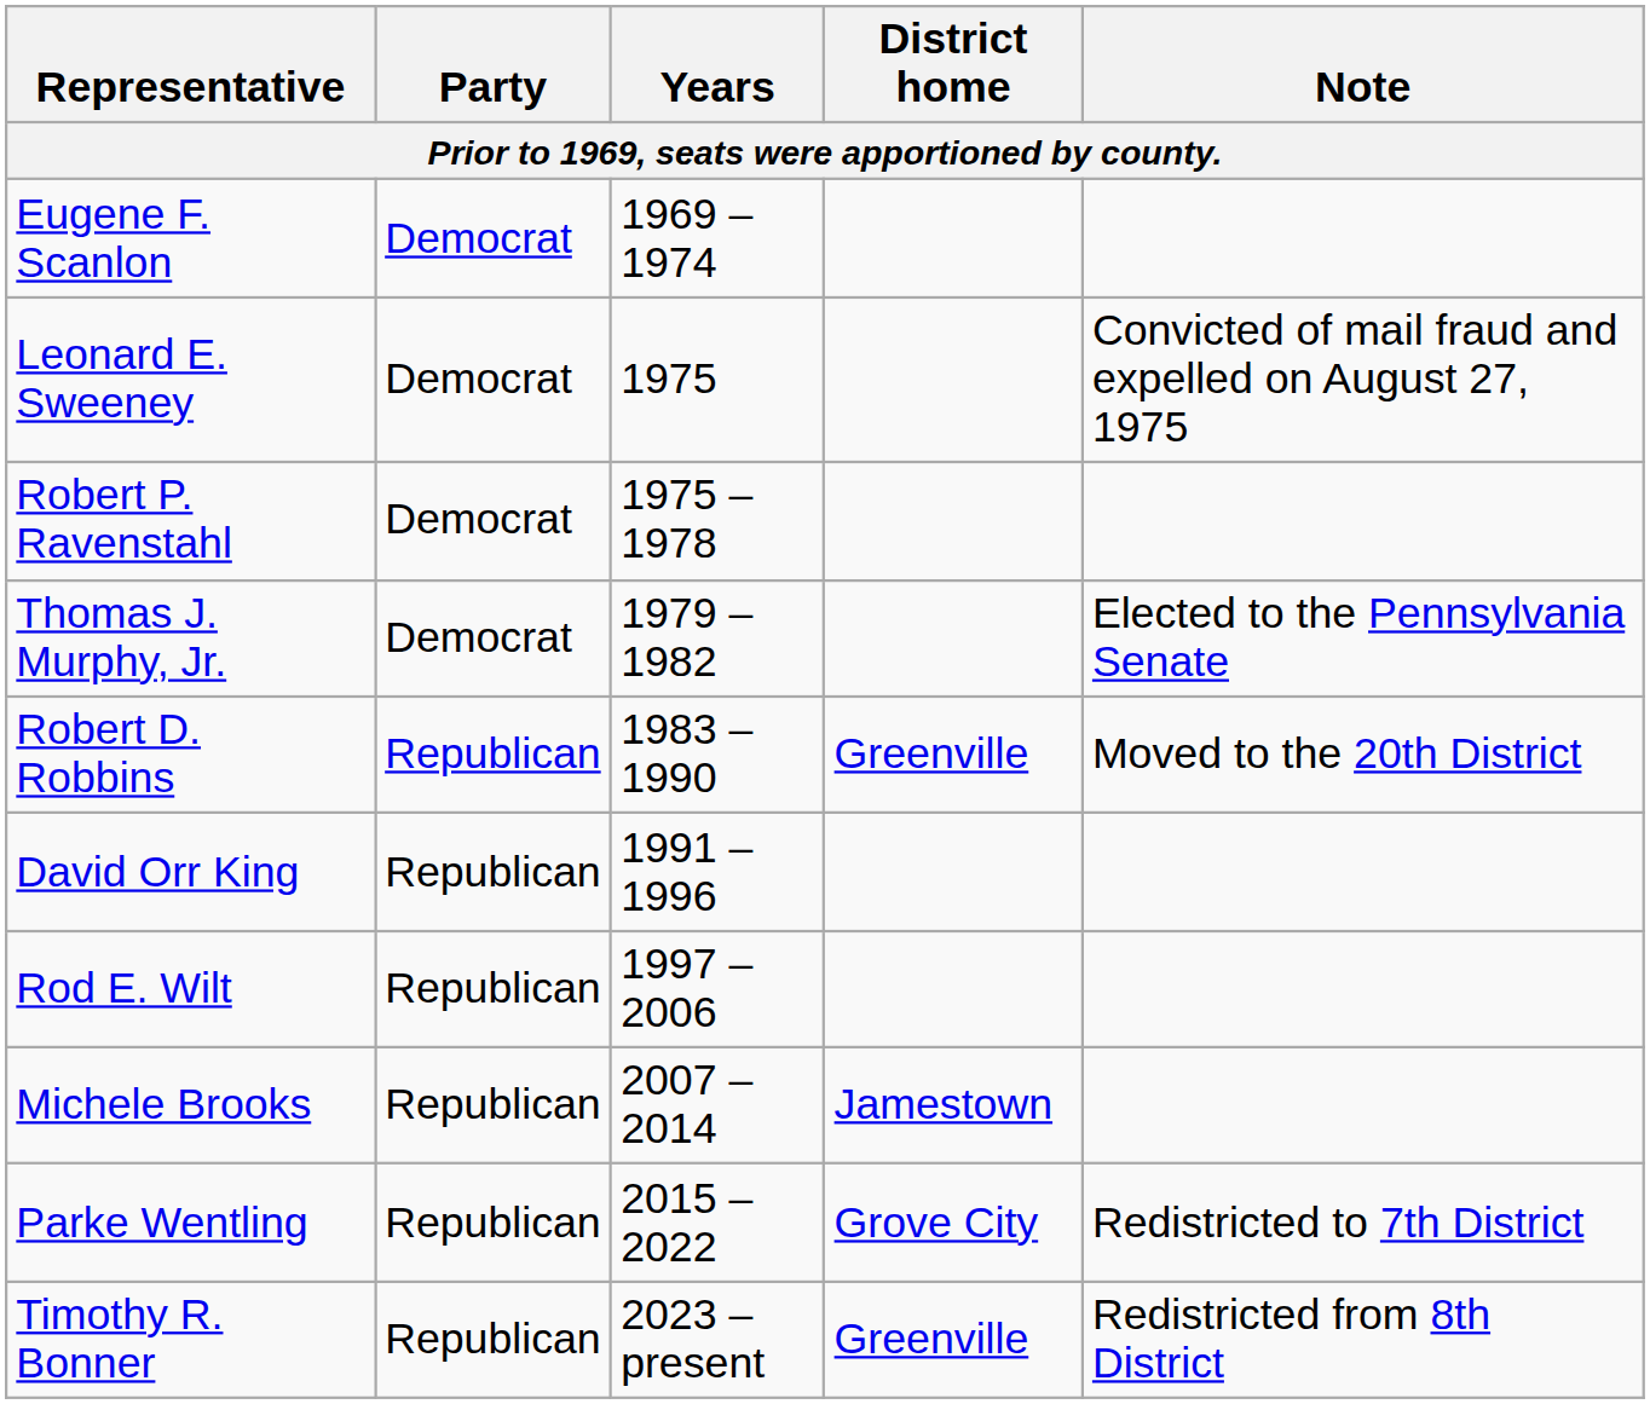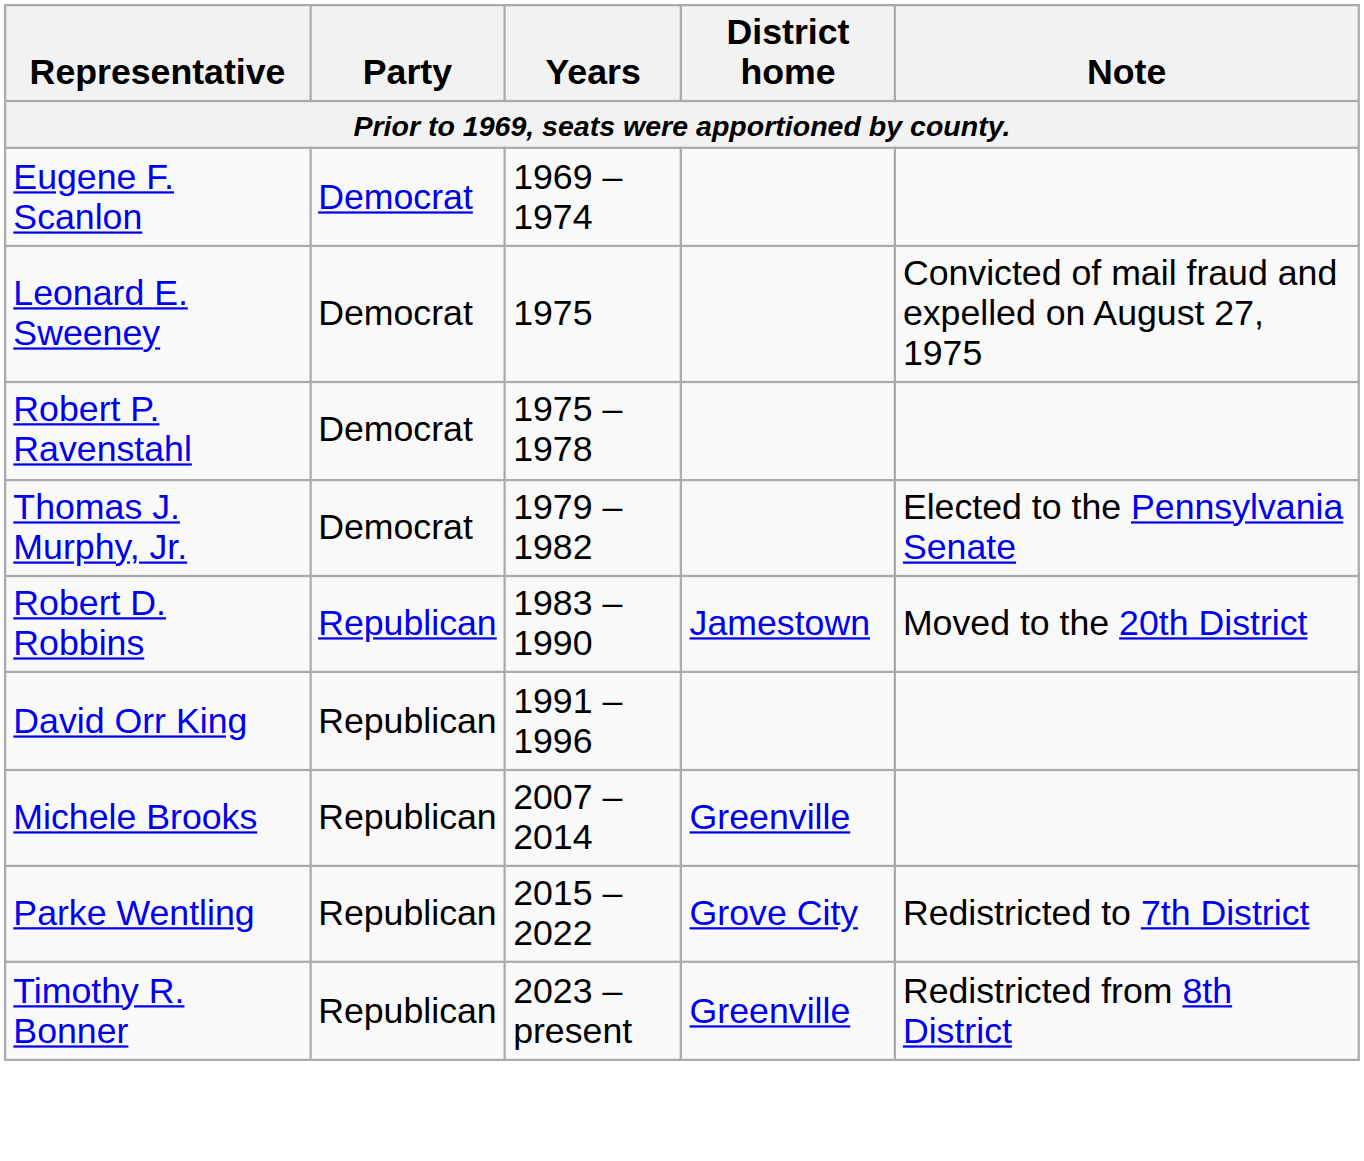Robert D. Robbins | District home: Greenville -> Jamestown
- row: Rod E. Wilt | Republican | 1997 – 2006
Michele Brooks | District home: Jamestown -> Greenville
